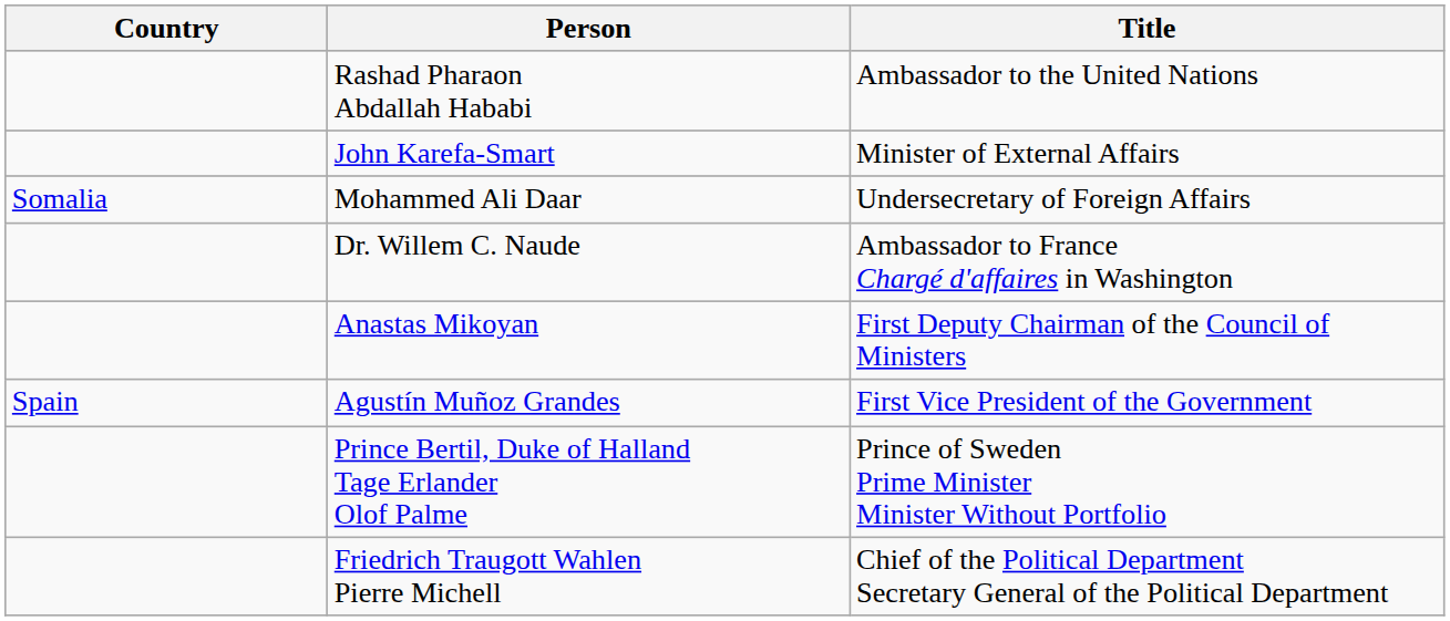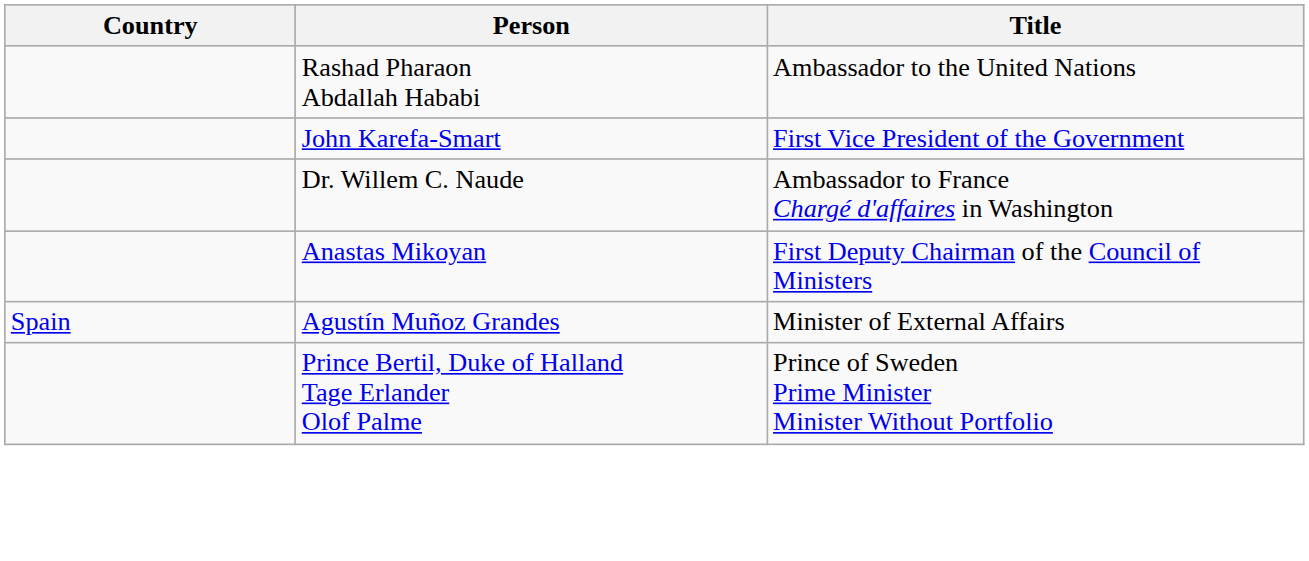John Karefa-Smart | Title: Minister of External Affairs -> First Vice President of the Government
- row: Somalia | Mohammed Ali Daar | Undersecretary of Foreign Affairs
Agustín Muñoz Grandes | Title: First Vice President of the Government -> Minister of External Affairs
- row: Friedrich Traugott Wahlen Pierre Michell | Chief of the Political Department Secretary General of the Political Department
